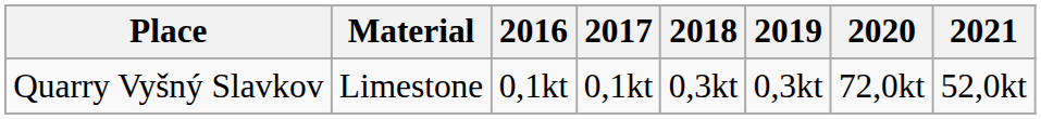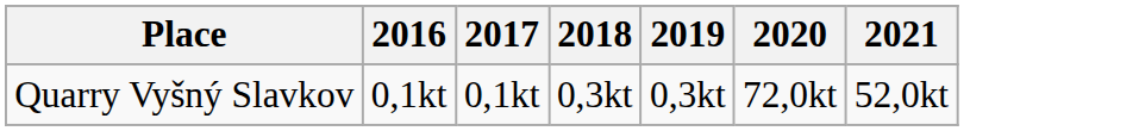- column: Material | Limestone
